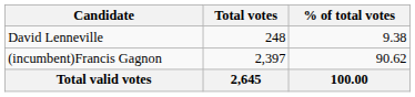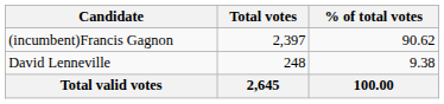rows swapped: (incumbent)Francis Gagnon <-> David Lenneville
